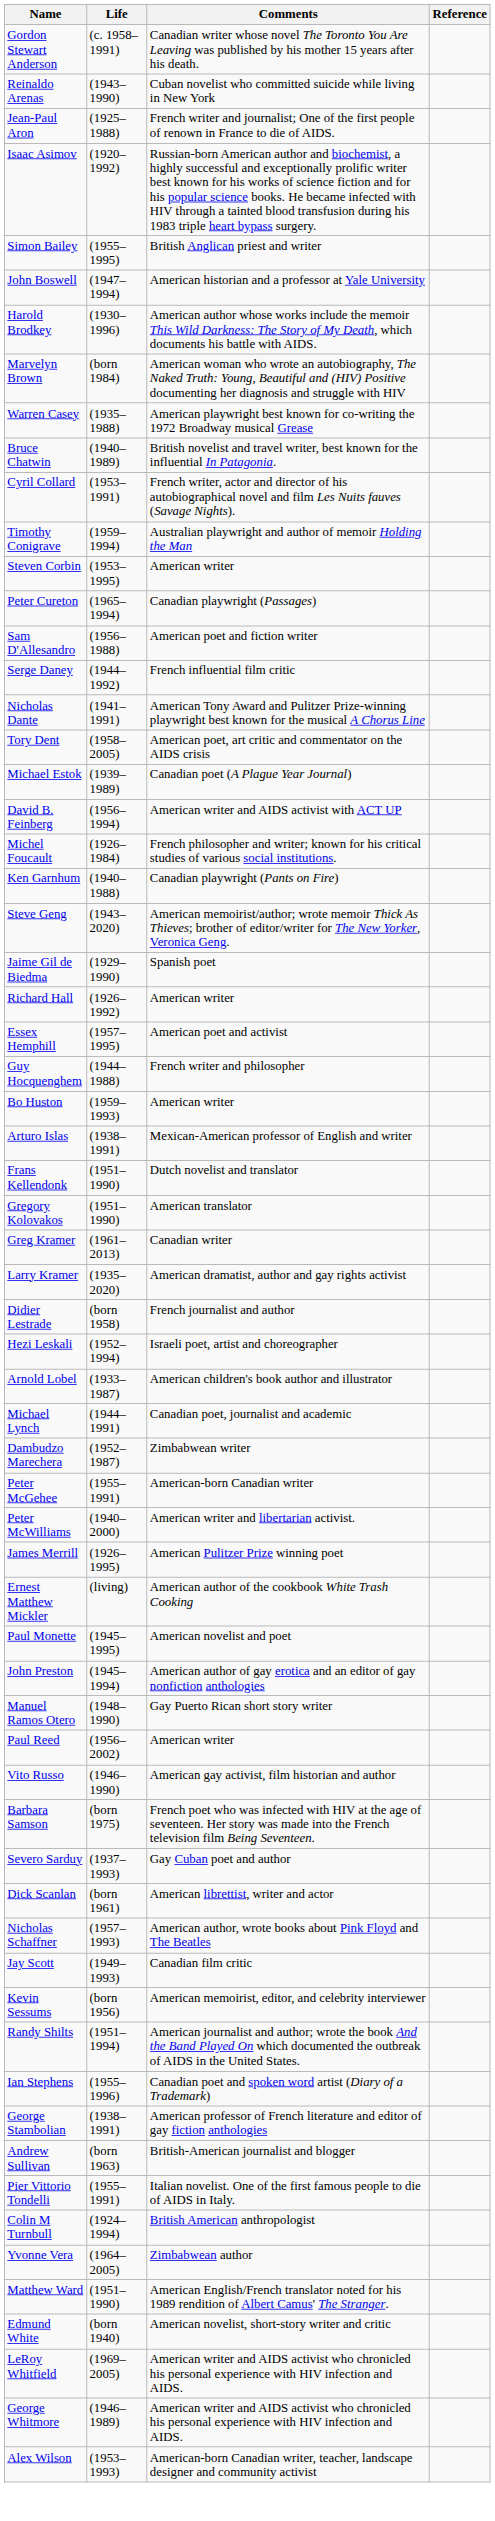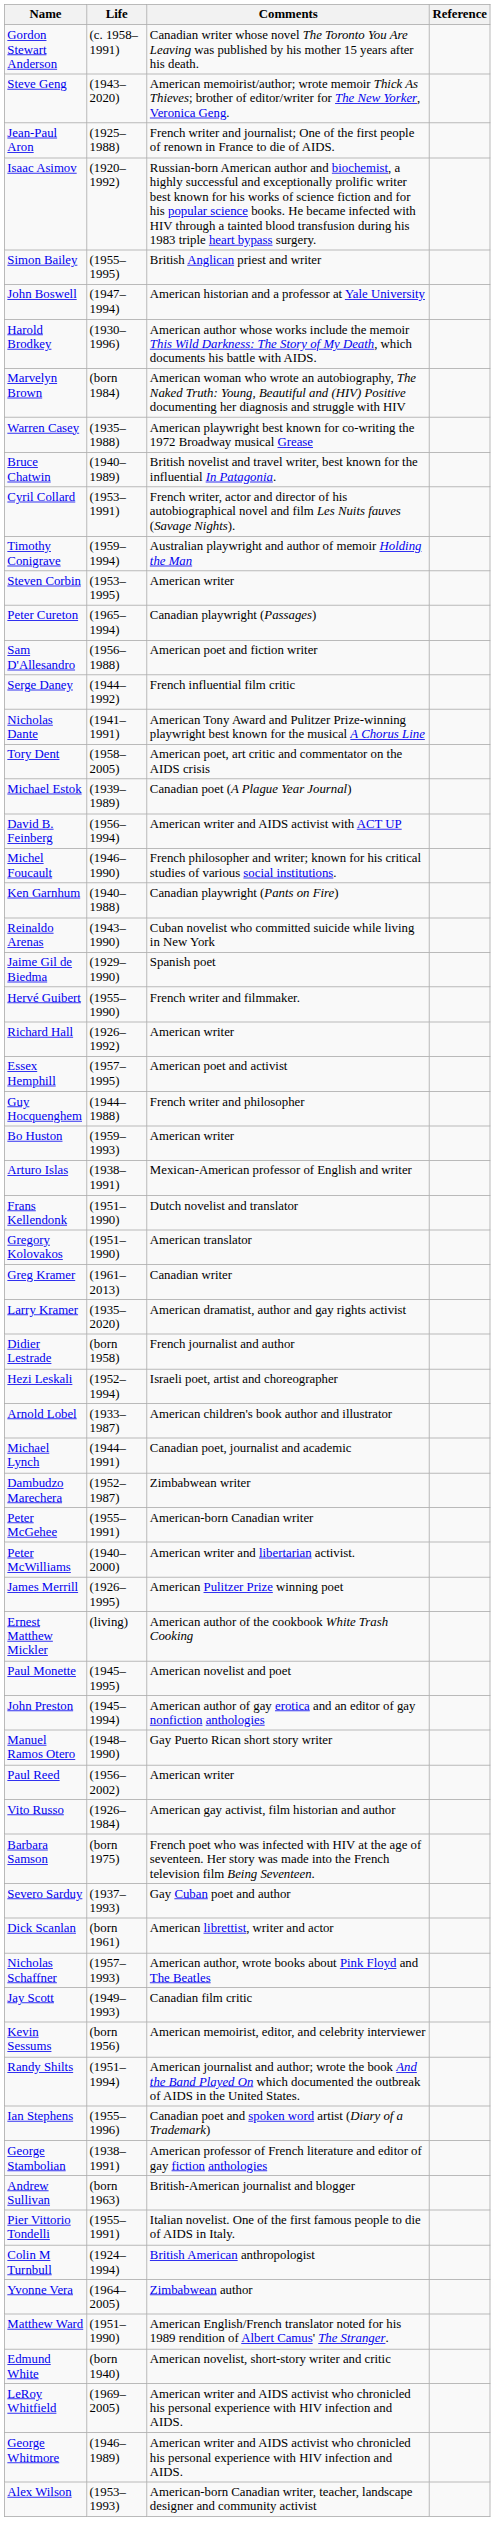rows swapped: Reinaldo Arenas <-> Steve Geng
Michel Foucault | Life: (1926–1984) -> (1946–1990)
+ row: Hervé Guibert | (1955–1990) | French writer and filmmaker.
Vito Russo | Life: (1946–1990) -> (1926–1984)
